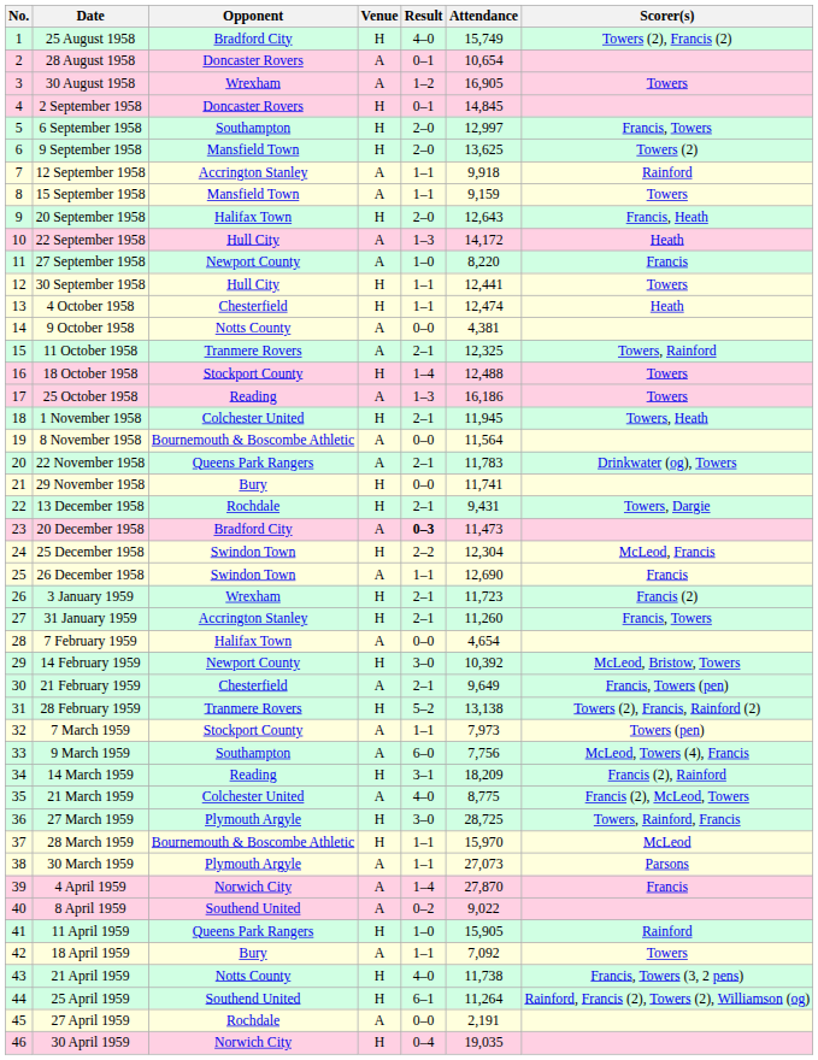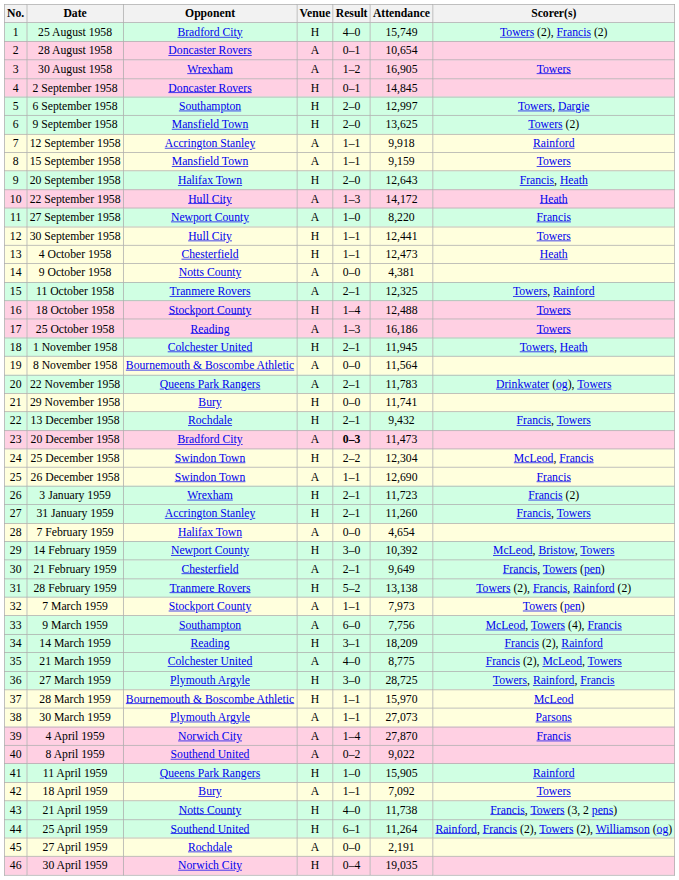6 September 1958 | Scorer(s): Francis, Towers -> Towers, Dargie
4 October 1958 | Attendance: 12,474 -> 12,473
13 December 1958 | Attendance: 9,431 -> 9,432
13 December 1958 | Scorer(s): Towers, Dargie -> Francis, Towers
